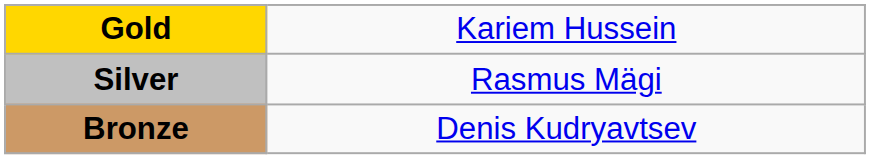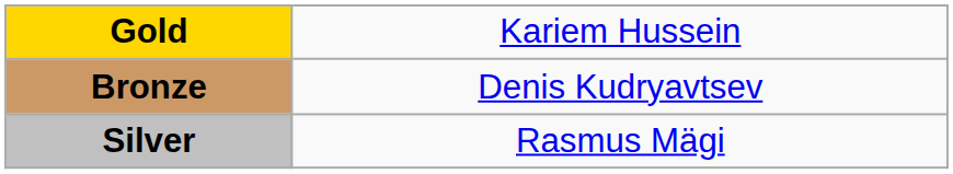rows swapped: Silver <-> Bronze
